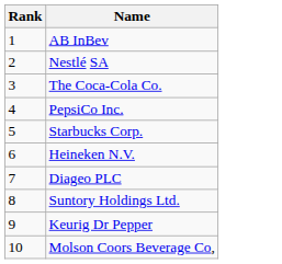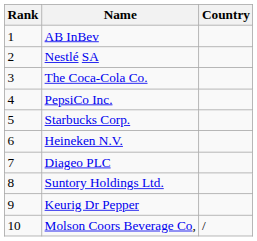+ column: Country | /
